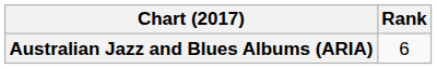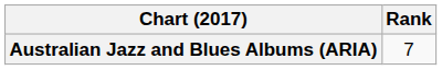Australian Jazz and Blues Albums (ARIA) | Rank: 6 -> 7
